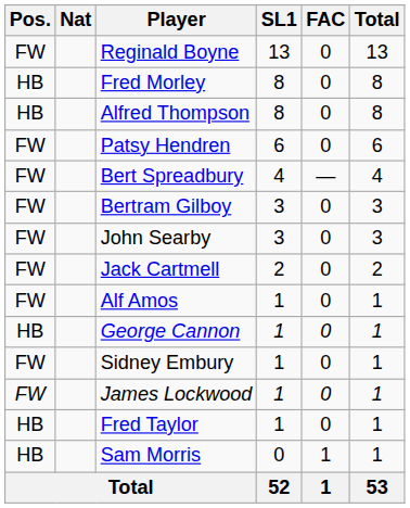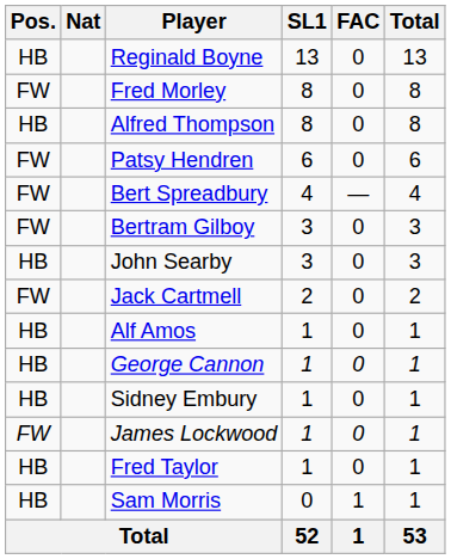Reginald Boyne | Pos.: FW -> HB
Fred Morley | Pos.: HB -> FW
John Searby | Pos.: FW -> HB
Alf Amos | Pos.: FW -> HB
Sidney Embury | Pos.: FW -> HB
